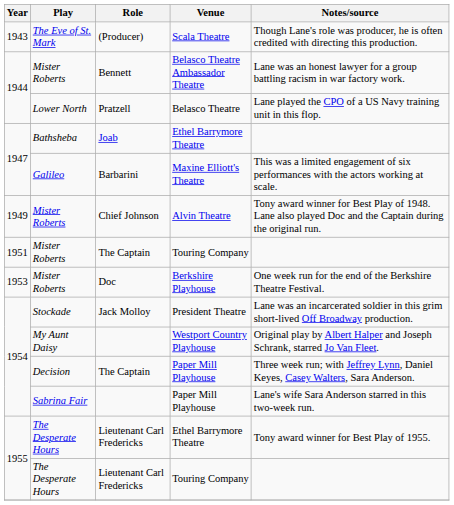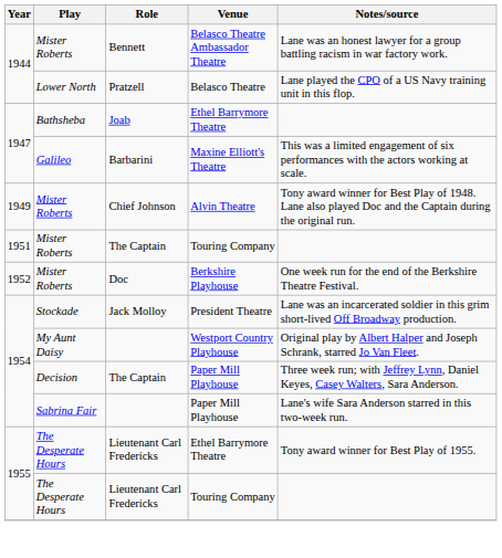- row: 1943 | The Eve of St. Mark | (Producer) | Scala Theatre | Though Lane's role was producer, he is often credited with directing this production.
Doc | Year: 1953 -> 1952
